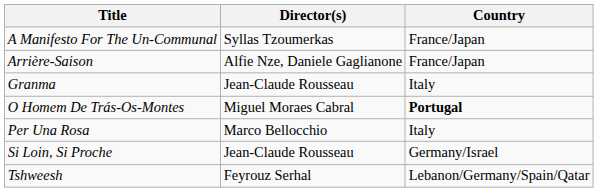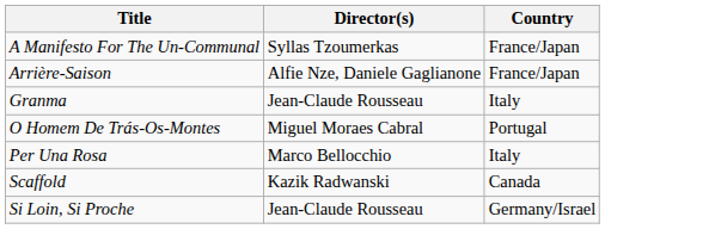O Homem De Trás-Os-Montes | Country: bold -> normal
+ row: Scaffold | Kazik Radwanski | Canada
- row: Tshweesh | Feyrouz Serhal | Lebanon/Germany/Spain/Qatar
